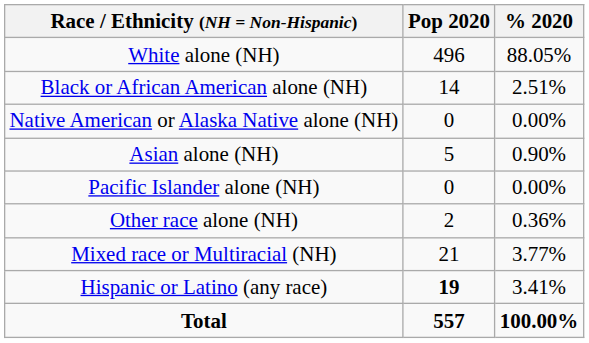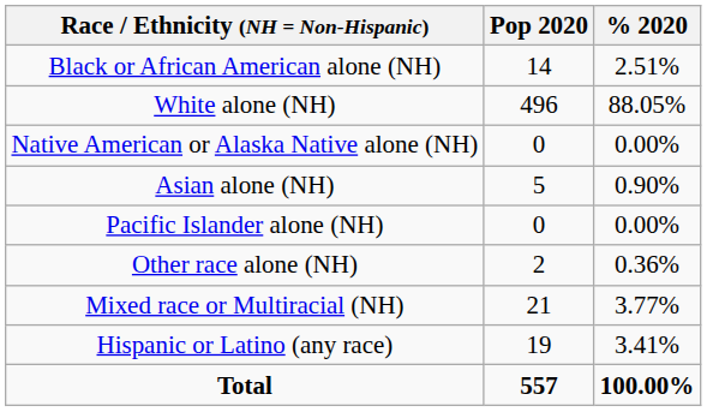rows swapped: White alone (NH) <-> Black or African American alone (NH)
Hispanic or Latino (any race) | Pop 2020: bold -> normal
